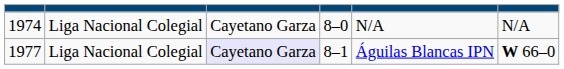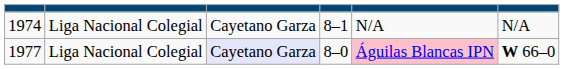1974 | column 4: 8–0 -> 8–1
1977 | column 4: 8–1 -> 8–0
1977 | column 5: no background -> pink background
